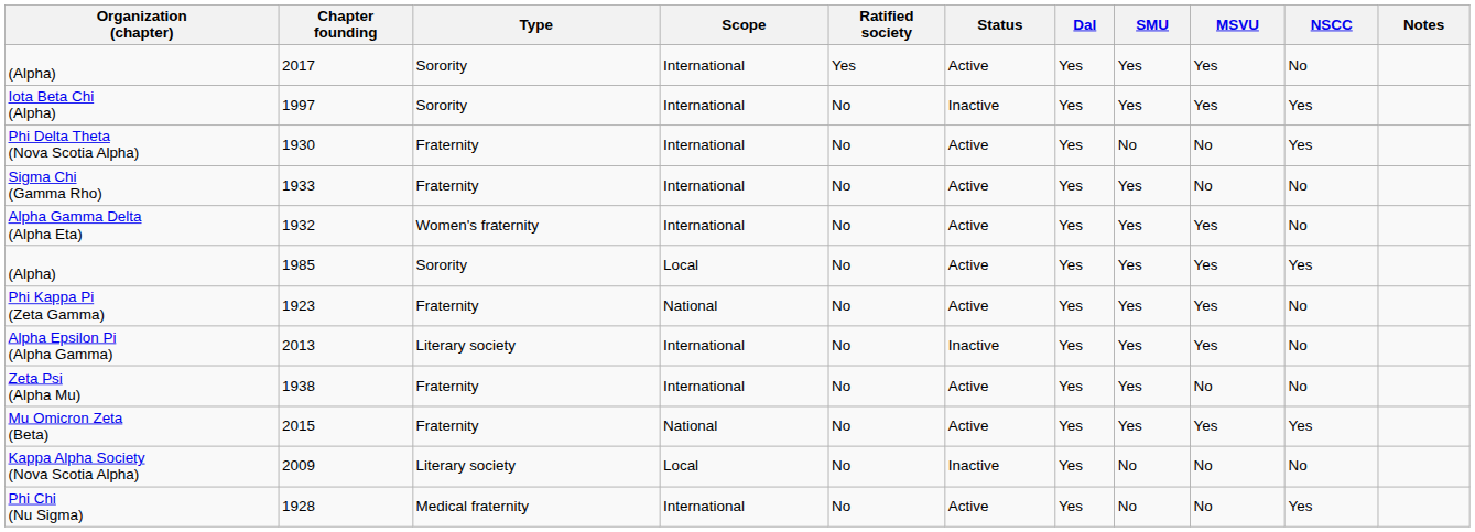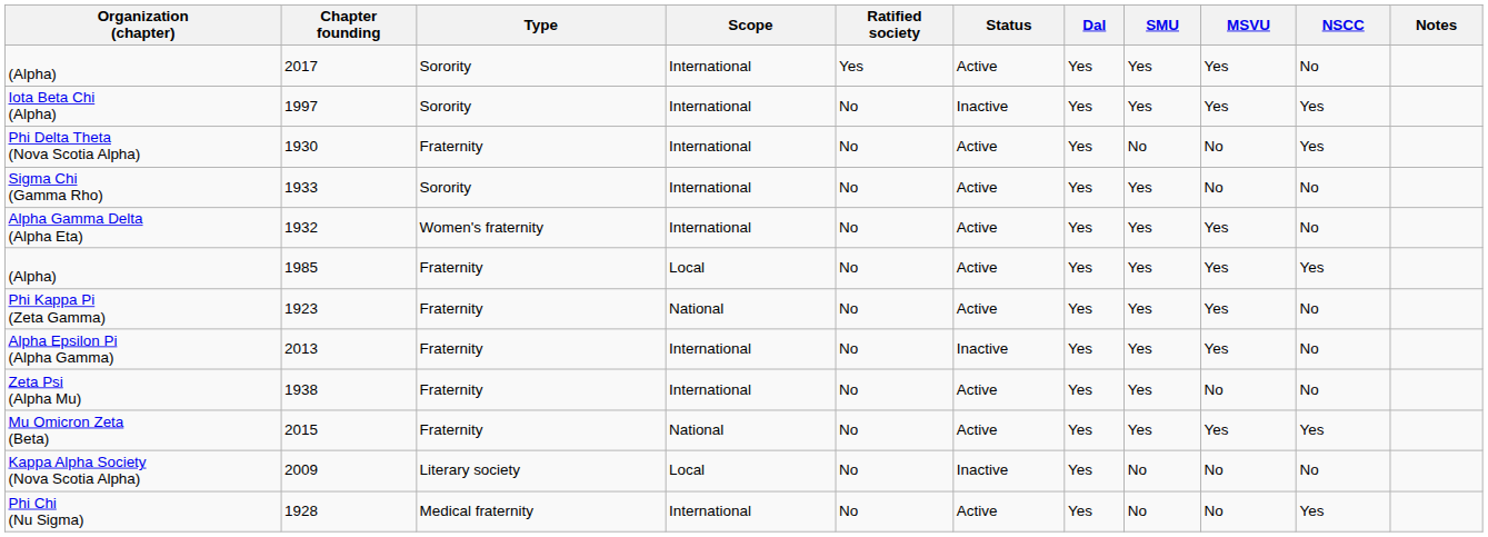Sigma Chi (Gamma Rho) | Type: Fraternity -> Sorority
(Alpha) / 1985 | Type: Sorority -> Fraternity
Alpha Epsilon Pi (Alpha Gamma) | Type: Literary society -> Fraternity
